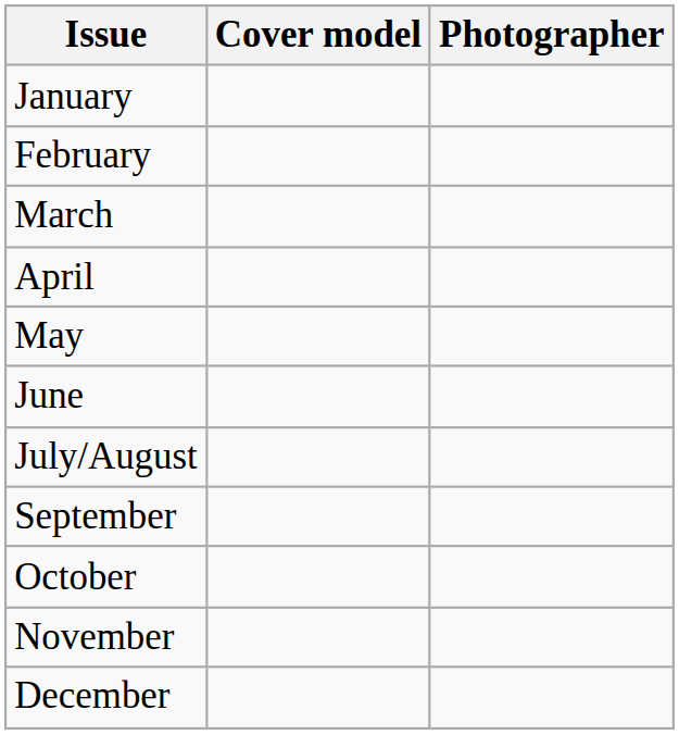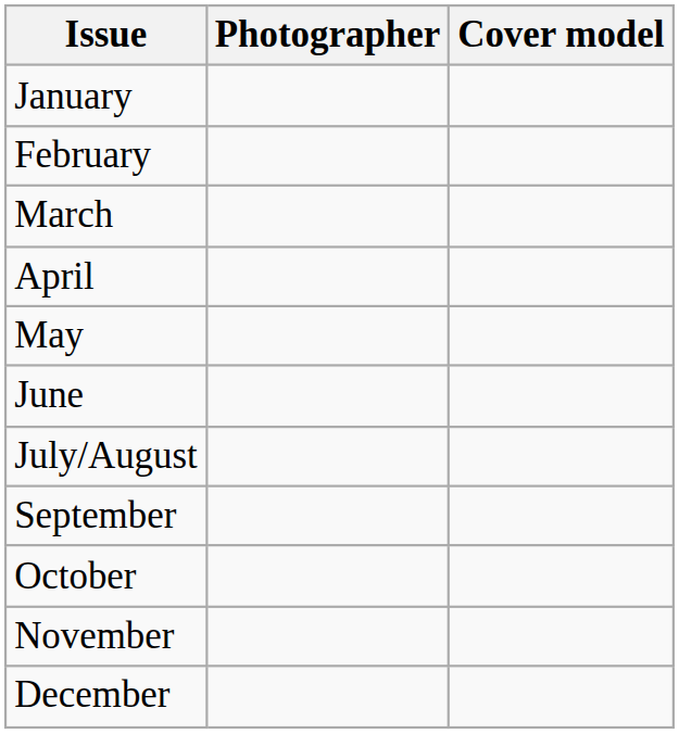columns swapped: Cover model <-> Photographer
